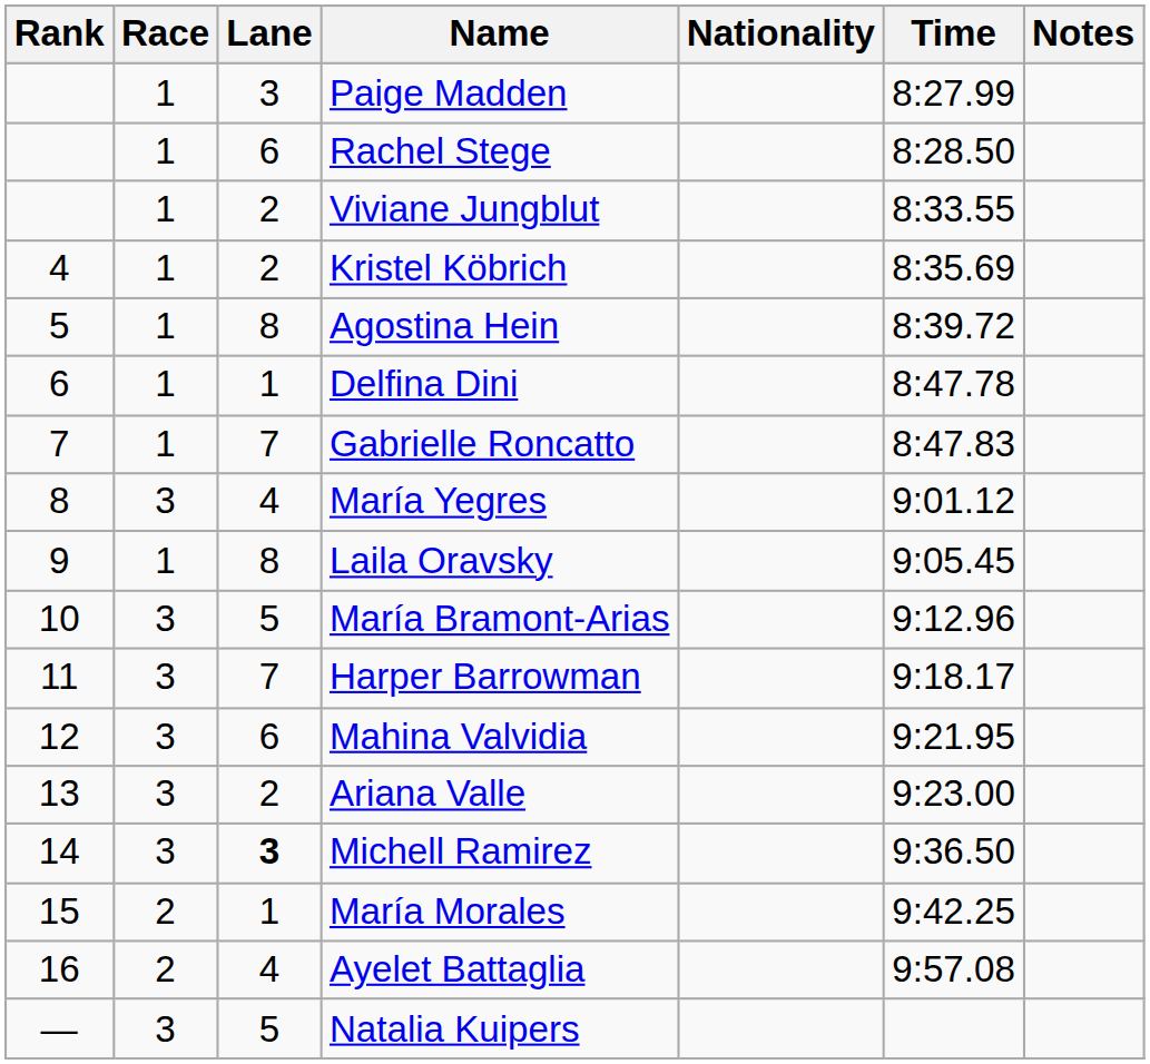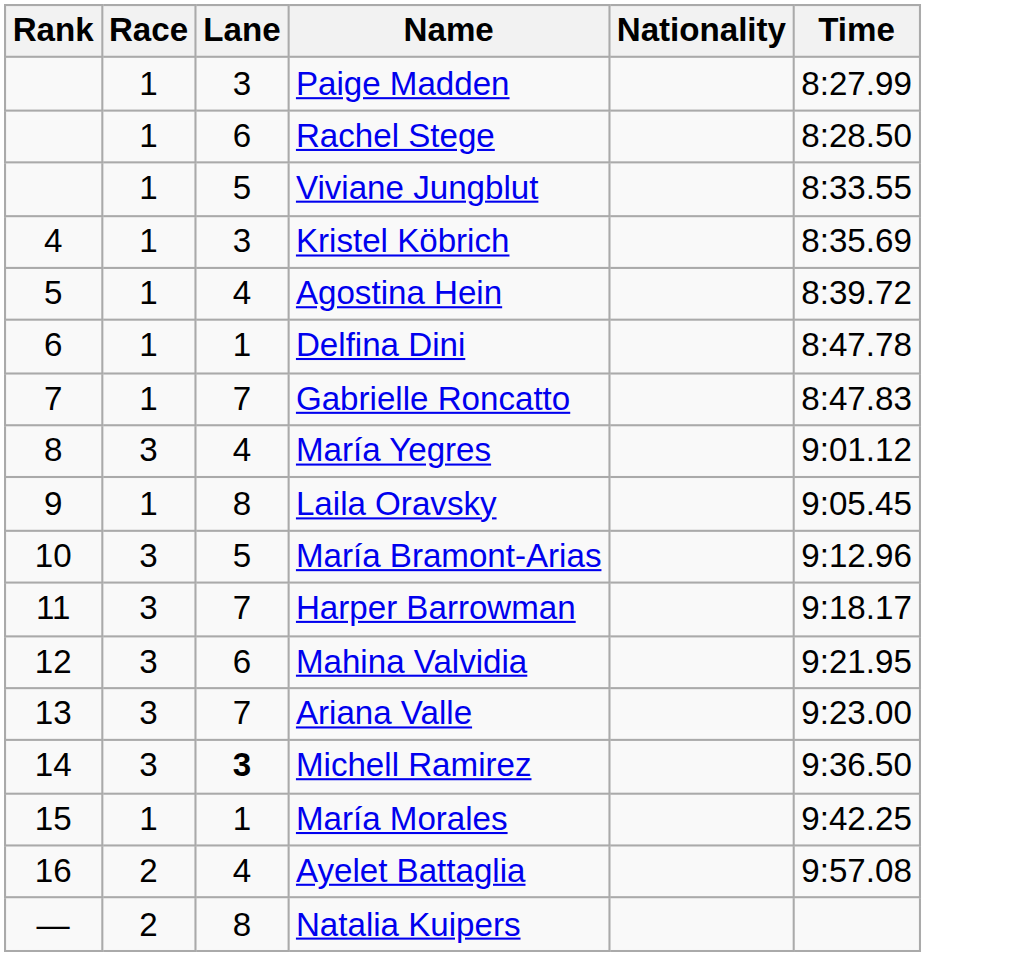- column: Notes
Viviane Jungblut | Lane: 2 -> 5
Kristel Köbrich | Lane: 2 -> 3
Agostina Hein | Lane: 8 -> 4
Ariana Valle | Lane: 2 -> 7
María Morales | Race: 2 -> 1
Natalia Kuipers | Race: 3 -> 2
Natalia Kuipers | Lane: 5 -> 8
